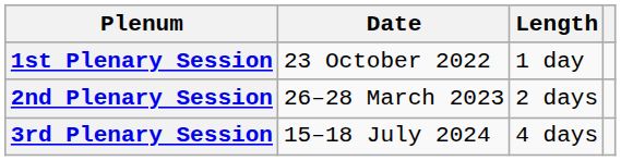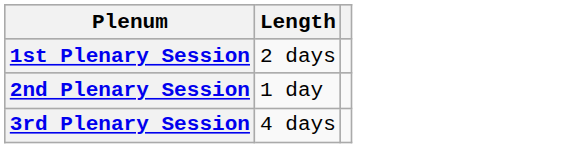- column: Date | 23 October 2022 | 26–28 March 2023 | 15–18 July 2024
1st Plenary Session | Length: 1 day -> 2 days
2nd Plenary Session | Length: 2 days -> 1 day
